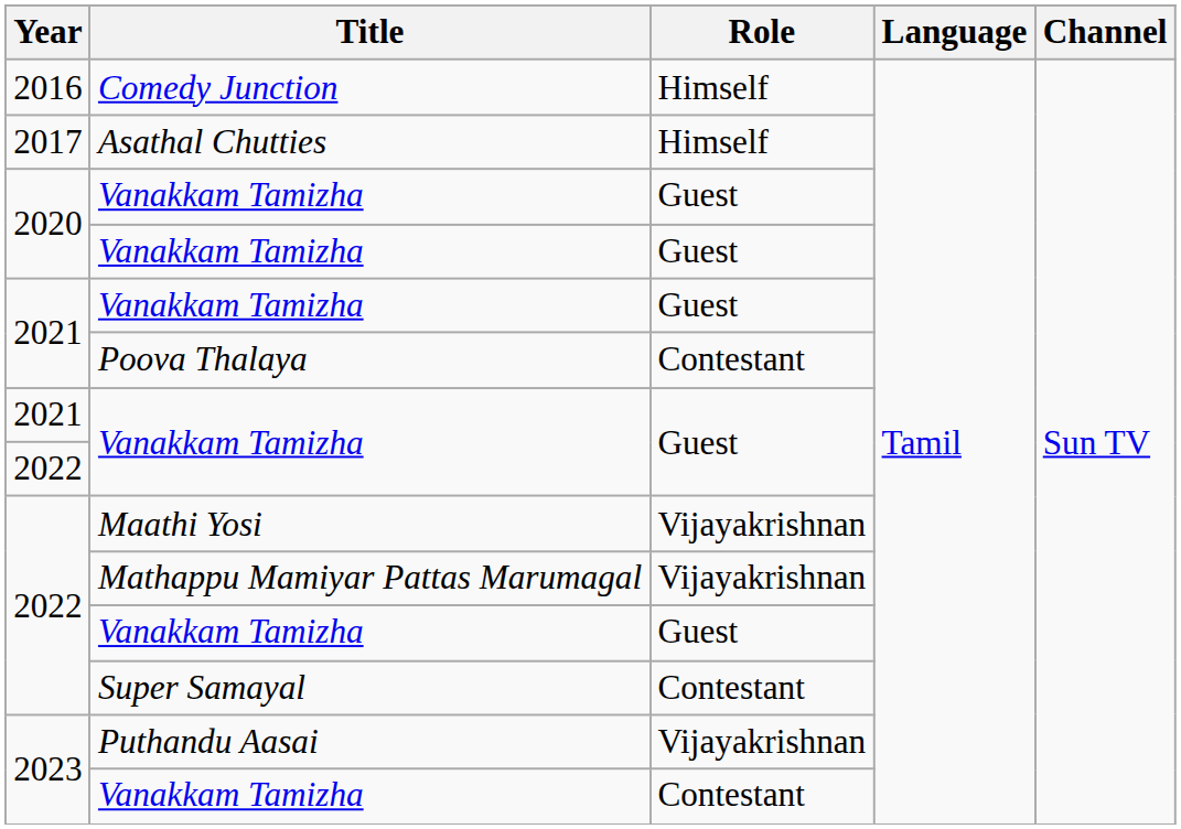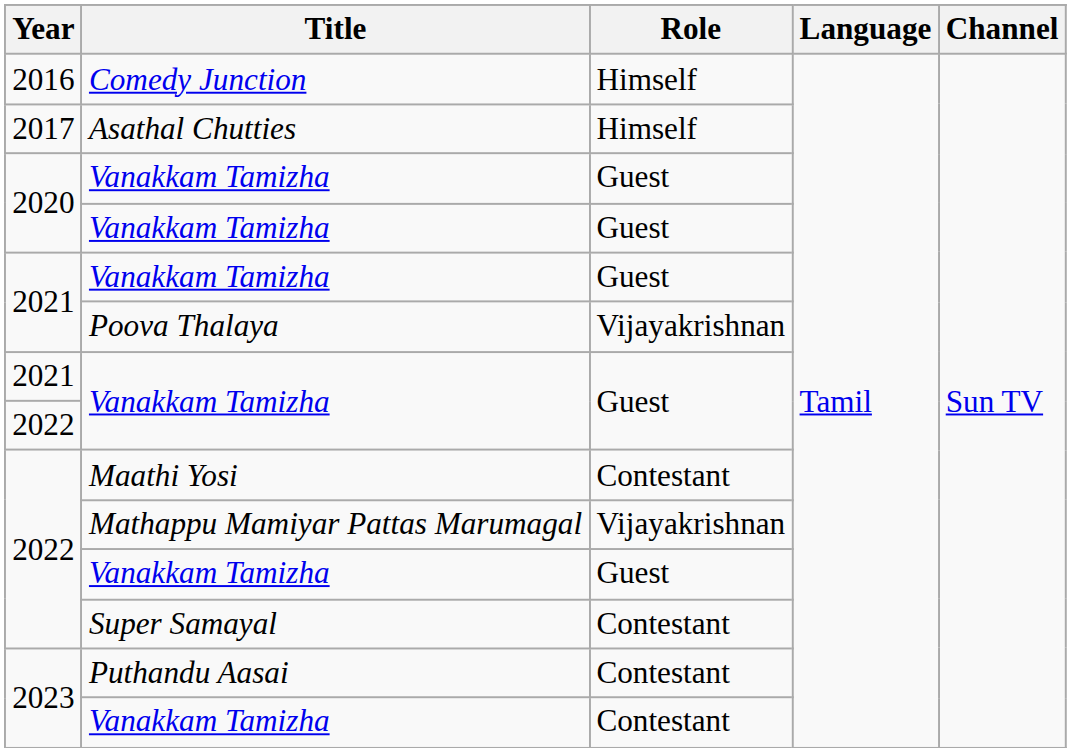Poova Thalaya | Role: Contestant -> Vijayakrishnan
Maathi Yosi | Role: Vijayakrishnan -> Contestant
Puthandu Aasai | Role: Vijayakrishnan -> Contestant
